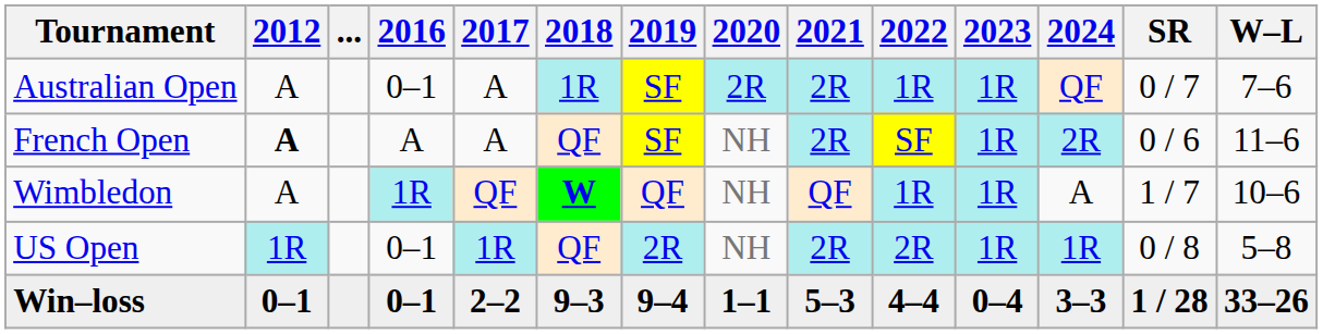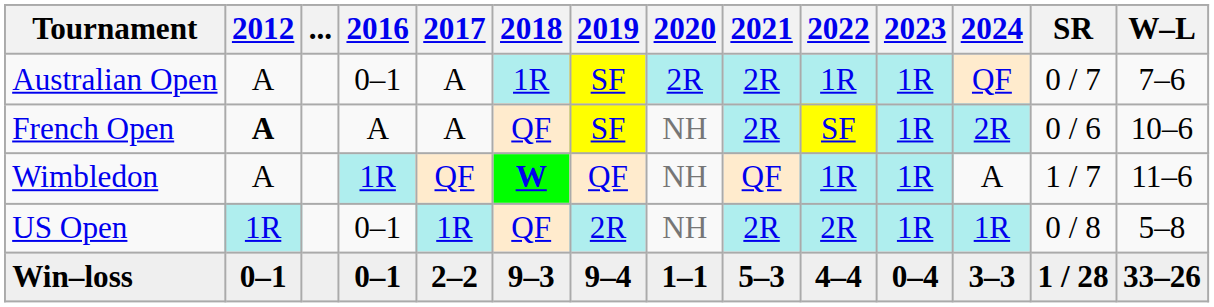French Open | W–L: 11–6 -> 10–6
Wimbledon | W–L: 10–6 -> 11–6
